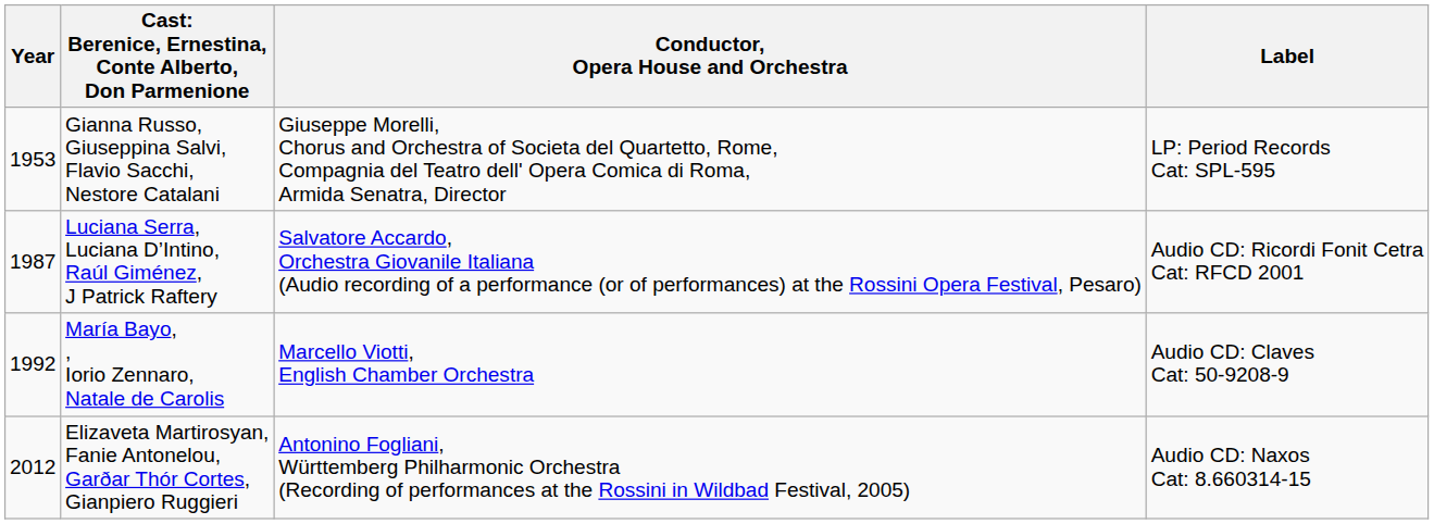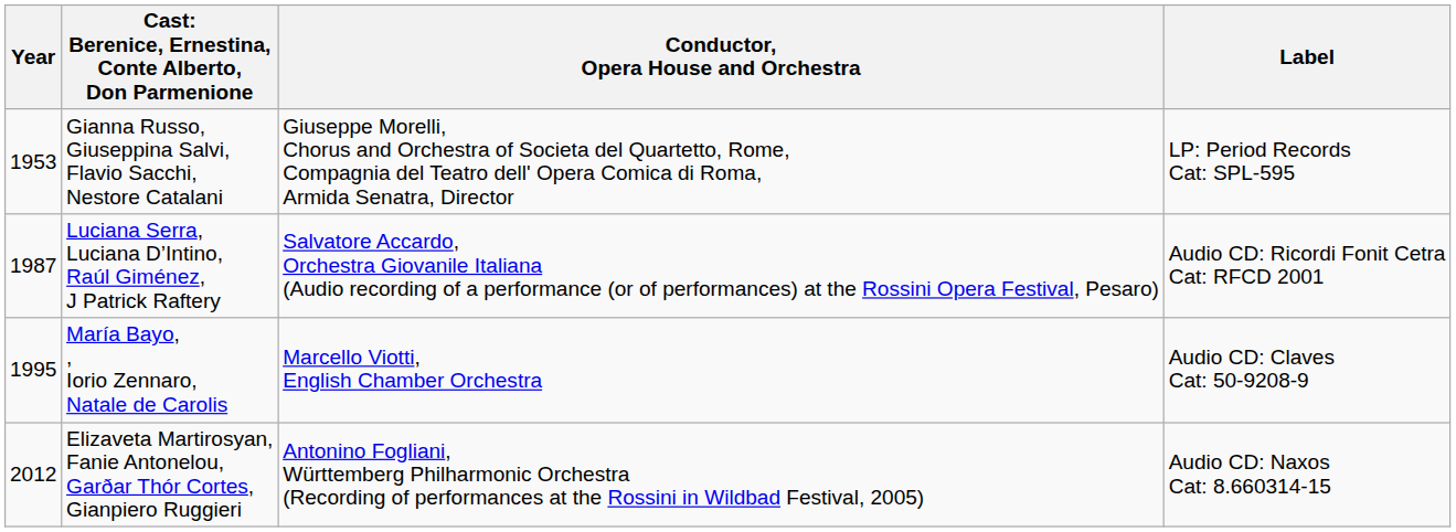María Bayo, , Iorio Zennaro, Natale de Carolis | Year: 1992 -> 1995
